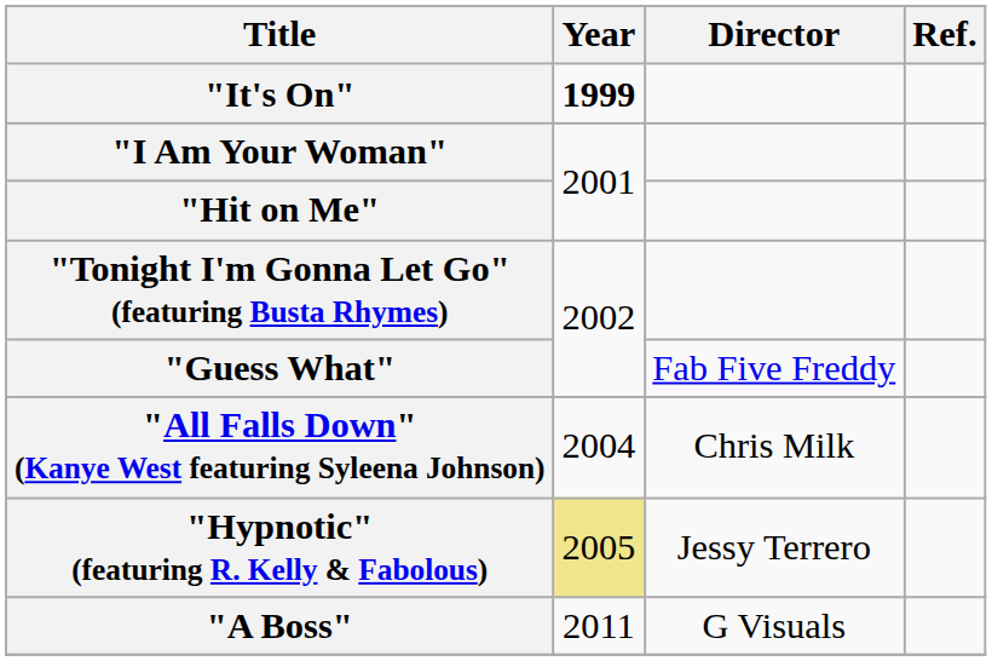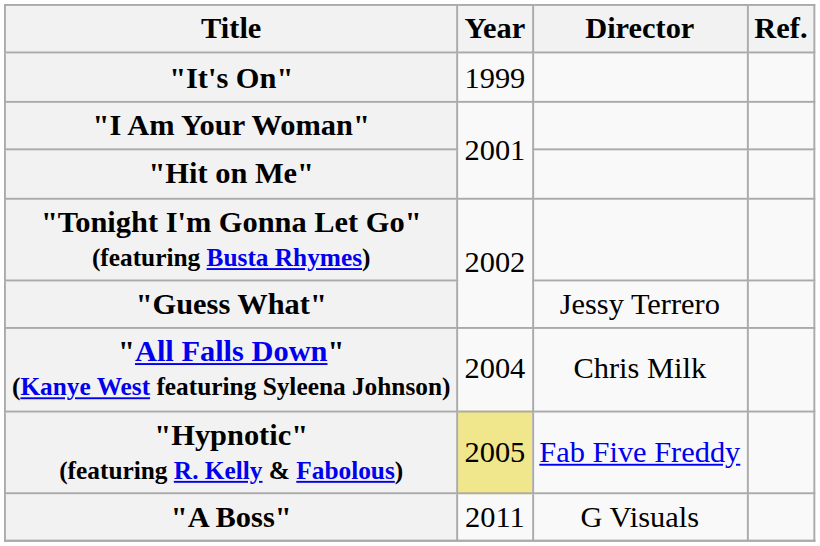"It's On" | Year: bold -> normal
"Guess What" | Director: Fab Five Freddy -> Jessy Terrero
"Hypnotic" (featuring R. Kelly & Fabolous) | Director: Jessy Terrero -> Fab Five Freddy
